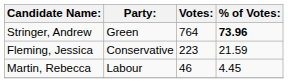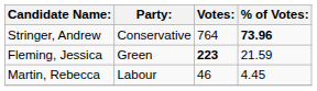Stringer, Andrew | Party:: Green -> Conservative
Fleming, Jessica | Party:: Conservative -> Green
Fleming, Jessica | Votes:: normal -> bold
